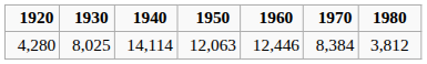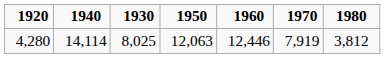columns swapped: 1930 <-> 1940
4,280 | 1970: 8,384 -> 7,919
